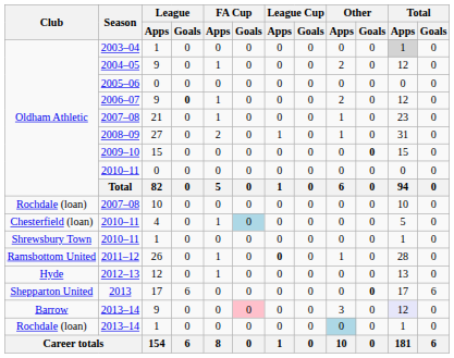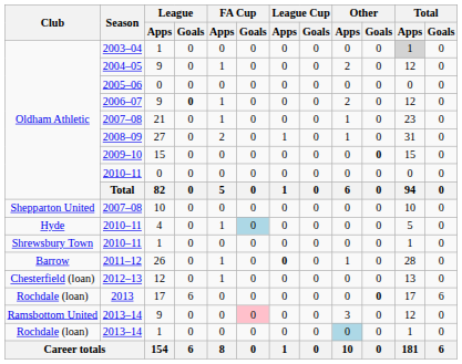2007–08 / 10 | Club: Rochdale (loan) -> Shepparton United
2010–11 / 4 | Club: Chesterfield (loan) -> Hyde
2011–12 | Club: Ramsbottom United -> Barrow
2012–13 | Club: Hyde -> Chesterfield (loan)
2013 | Club: Shepparton United -> Rochdale (loan)
2013–14 / 9 | Club: Barrow -> Ramsbottom United
2013–14 / 9 | Total / Apps: lavender background -> no background
